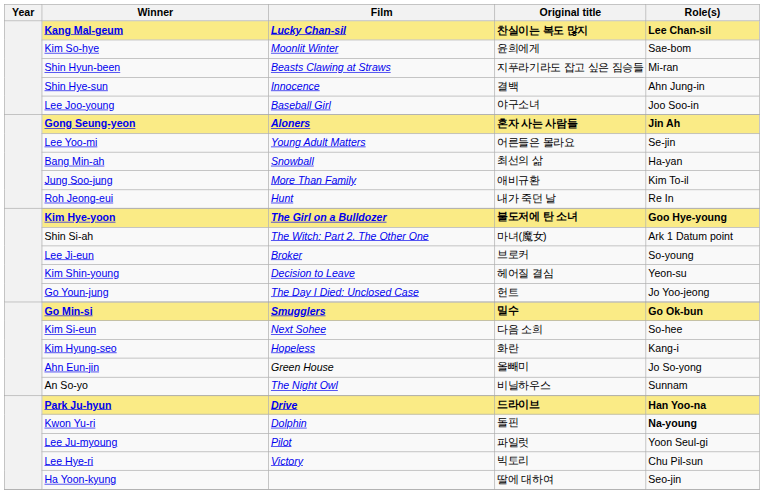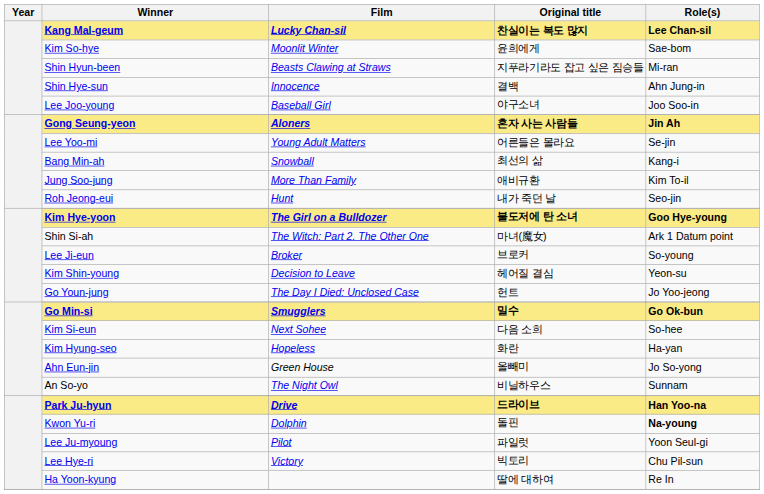Bang Min-ah | Role(s): Ha-yan -> Kang-i
Roh Jeong-eui | Role(s): Re In -> Seo-jin
Kim Hyung-seo | Role(s): Kang-i -> Ha-yan
Ha Yoon-kyung | Role(s): Seo-jin -> Re In
